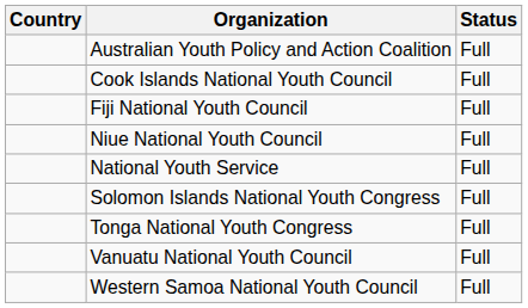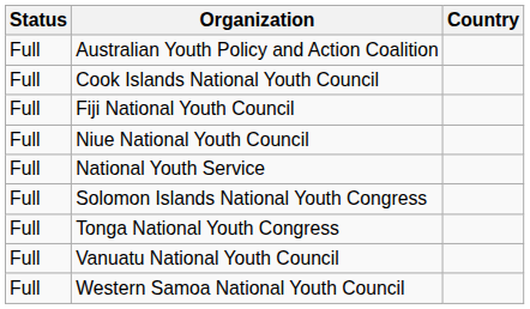columns swapped: Country <-> Status
